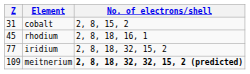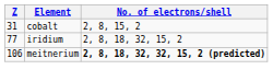- row: 45 | rhodium | 2, 8, 18, 16, 1
meitnerium | Z: 109 -> 106
